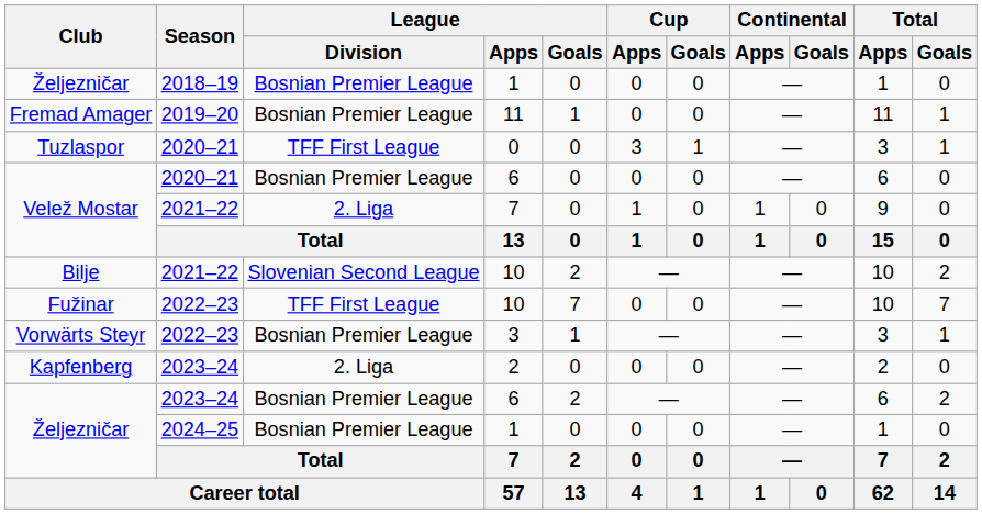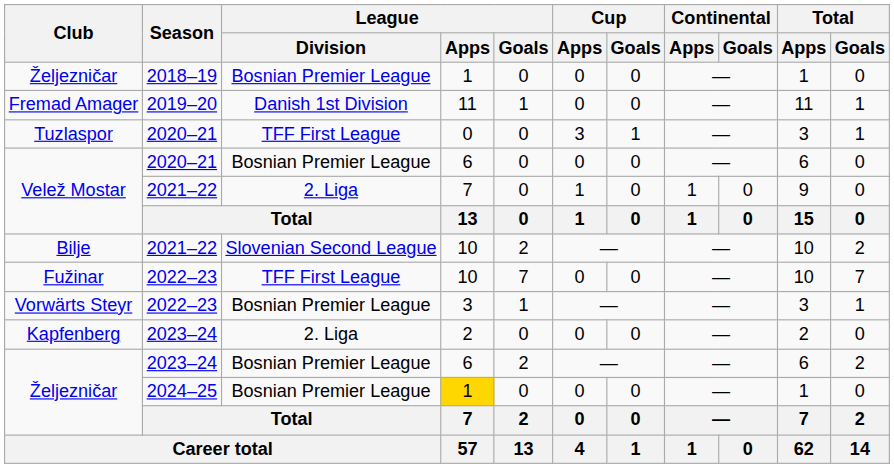Fremad Amager | League / Division: Bosnian Premier League -> Danish 1st Division
Željezničar / 2024–25 | League / Apps: no background -> gold background
